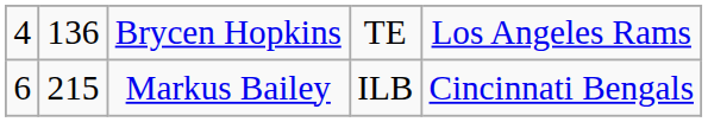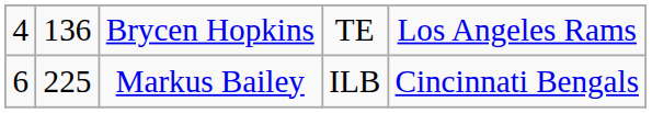Markus Bailey | column 2: 215 -> 225
